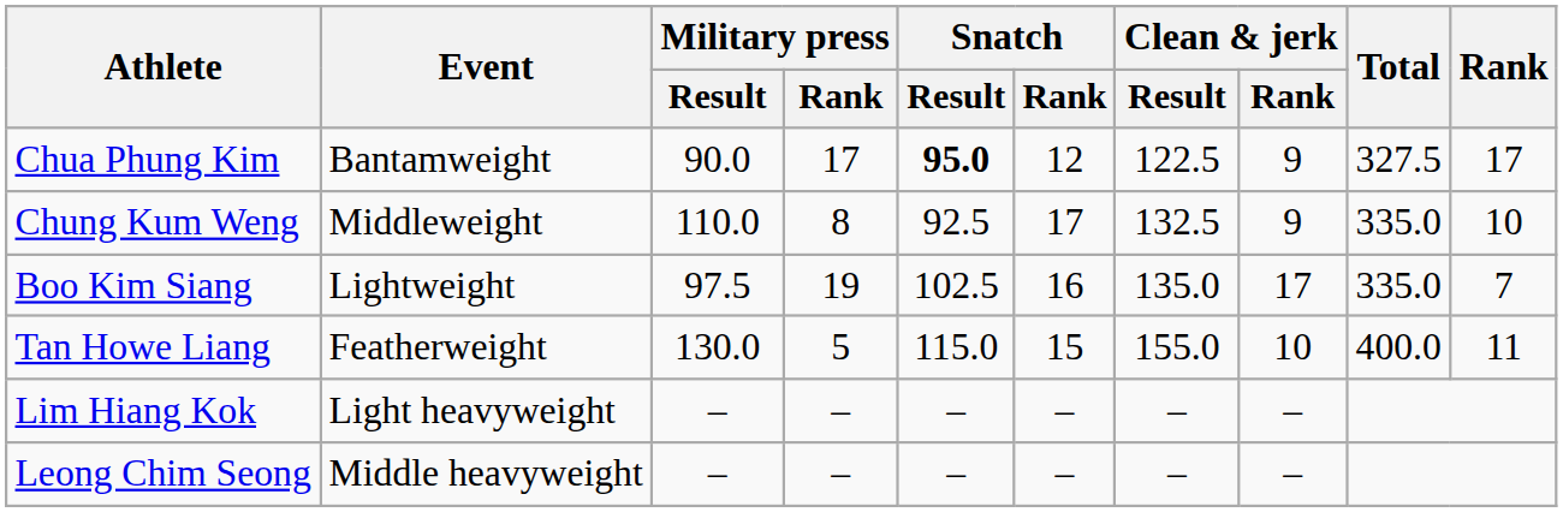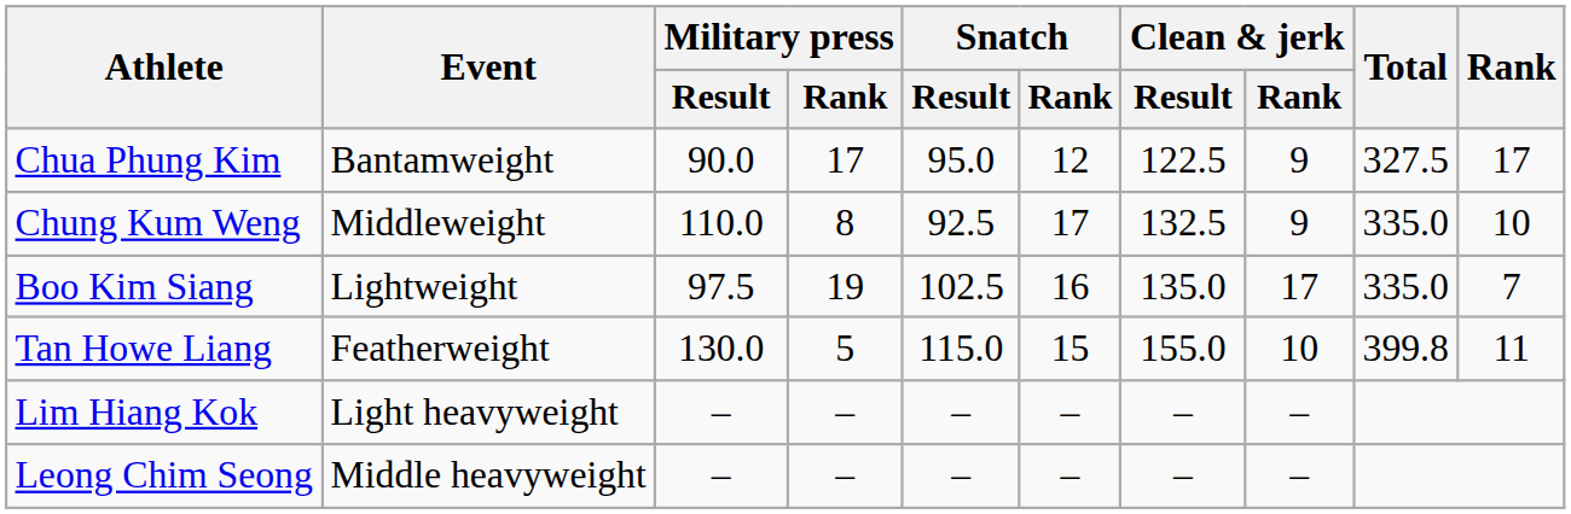Chua Phung Kim | Snatch / Result: bold -> normal
Tan Howe Liang | Total: 400.0 -> 399.8
